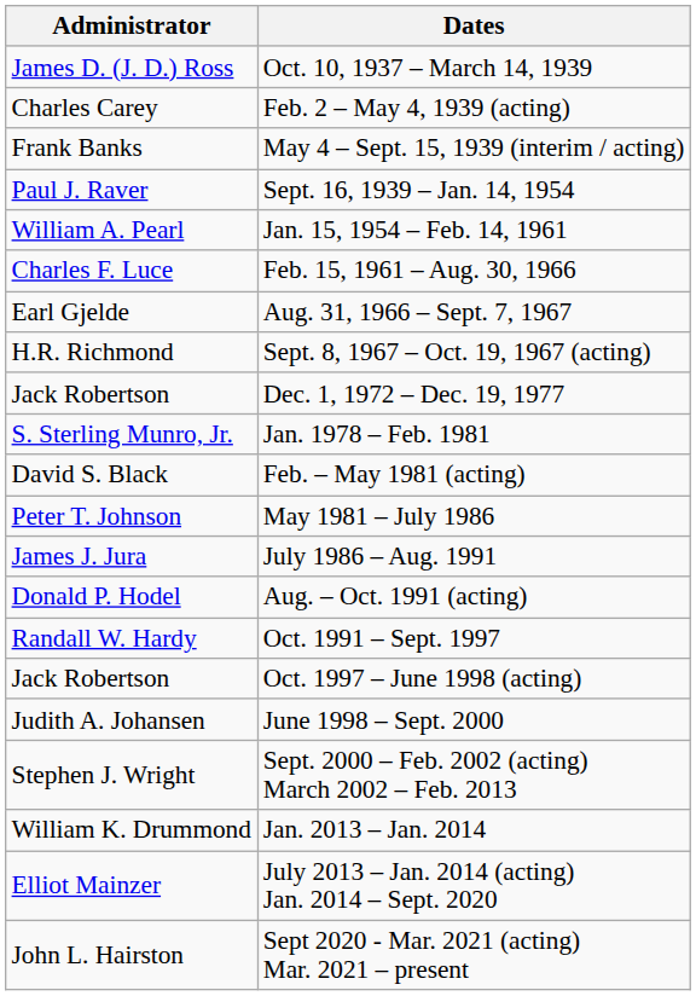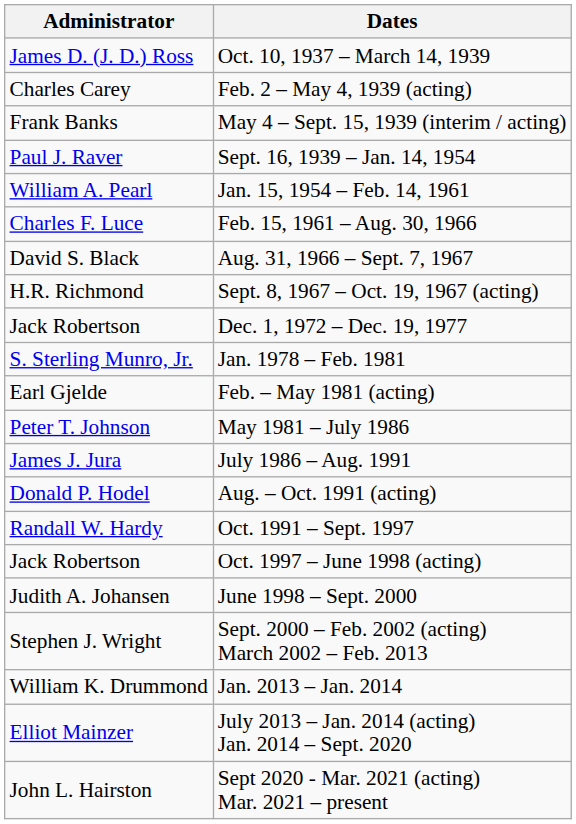Aug. 31, 1966 – Sept. 7, 1967 | Administrator: Earl Gjelde -> David S. Black
Feb. – May 1981 (acting) | Administrator: David S. Black -> Earl Gjelde
